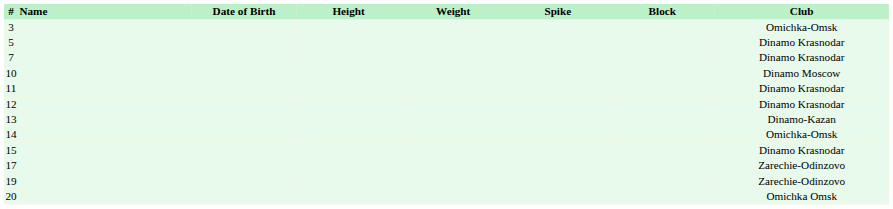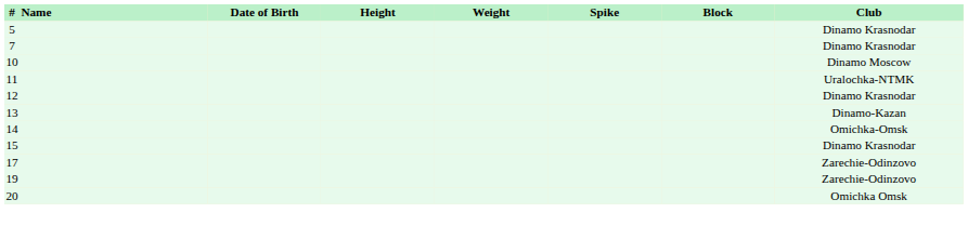- row: 3 | Omichka-Omsk
11 | Club: Dinamo Krasnodar -> Uralochka-NTMK
